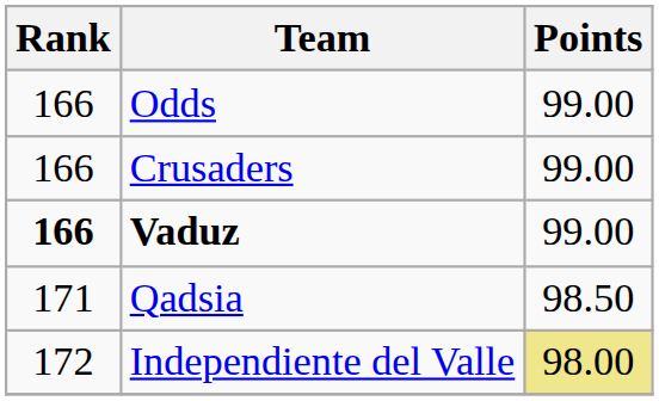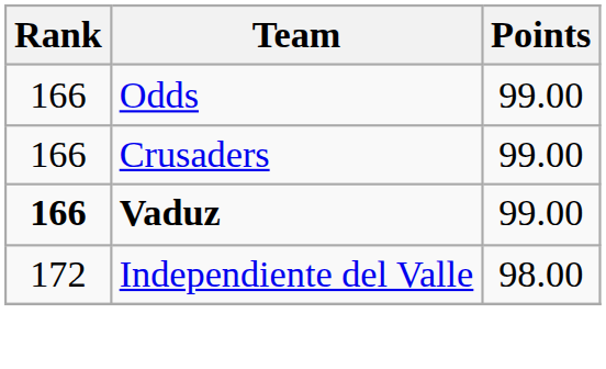- row: 171 | Qadsia | 98.50
Independiente del Valle | Points: khaki background -> no background
